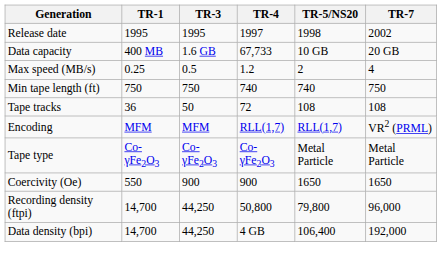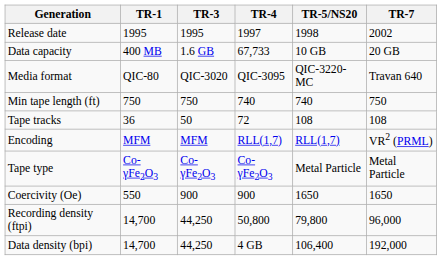- row: Max speed (MB/s) | 0.25 | 0.5 | 1.2 | 2 | 4
+ row: Media format | QIC-80 | QIC-3020 | QIC-3095 | QIC-3220-MC | Travan 640
